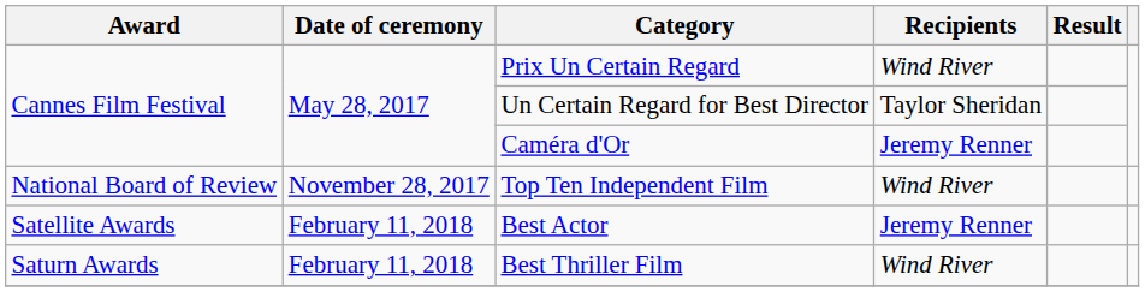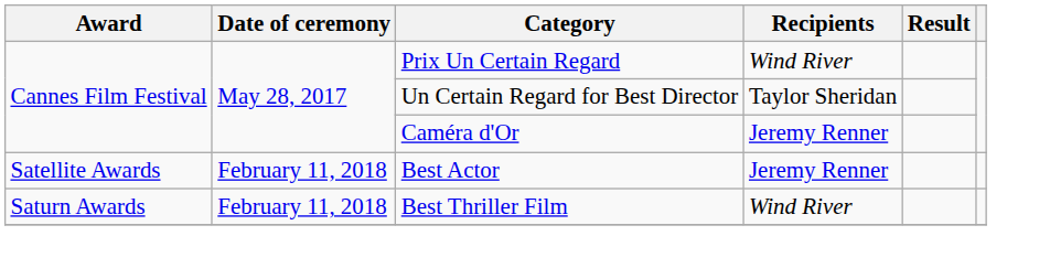- row: National Board of Review | November 28, 2017 | Top Ten Independent Film | Wind River
